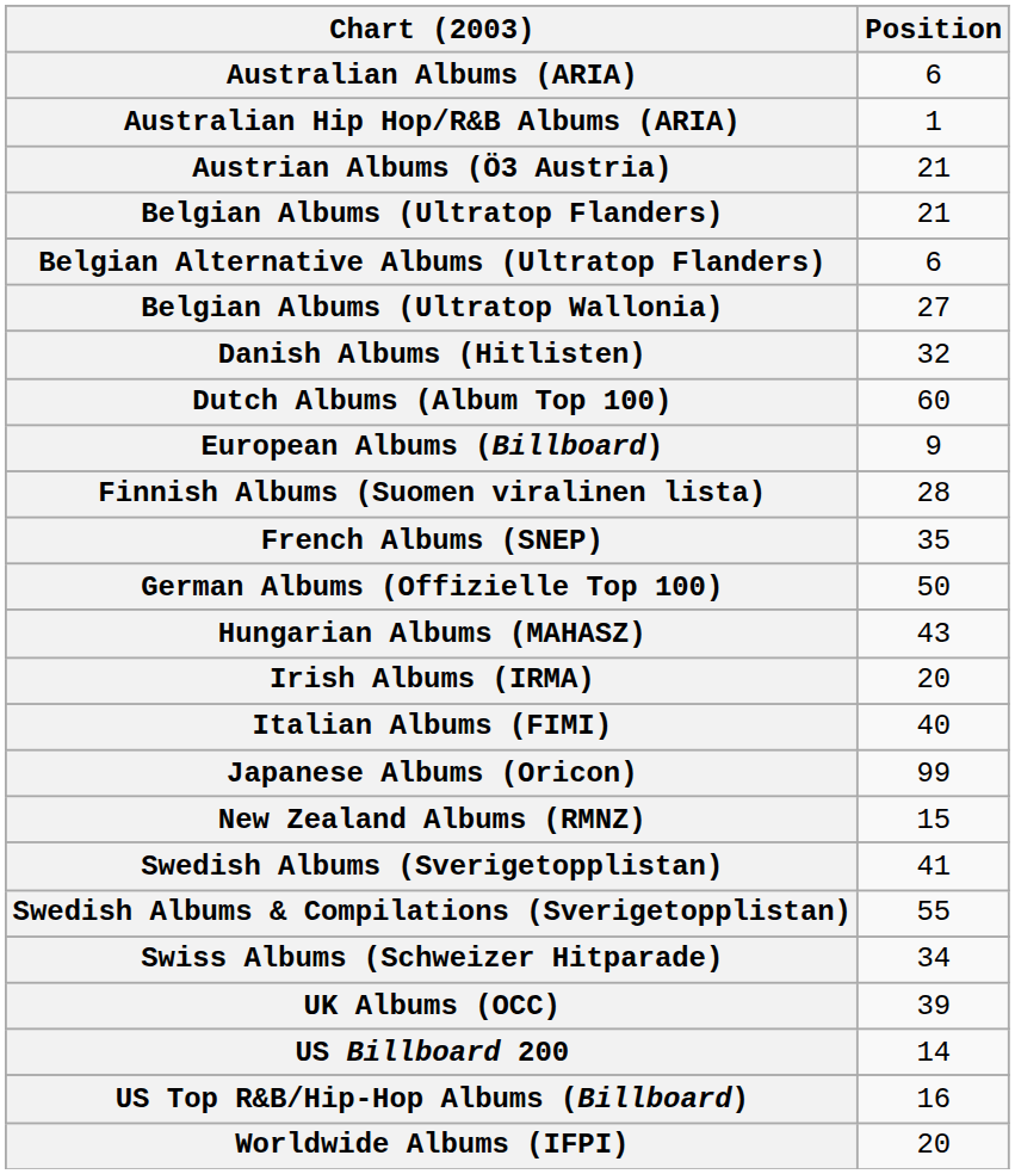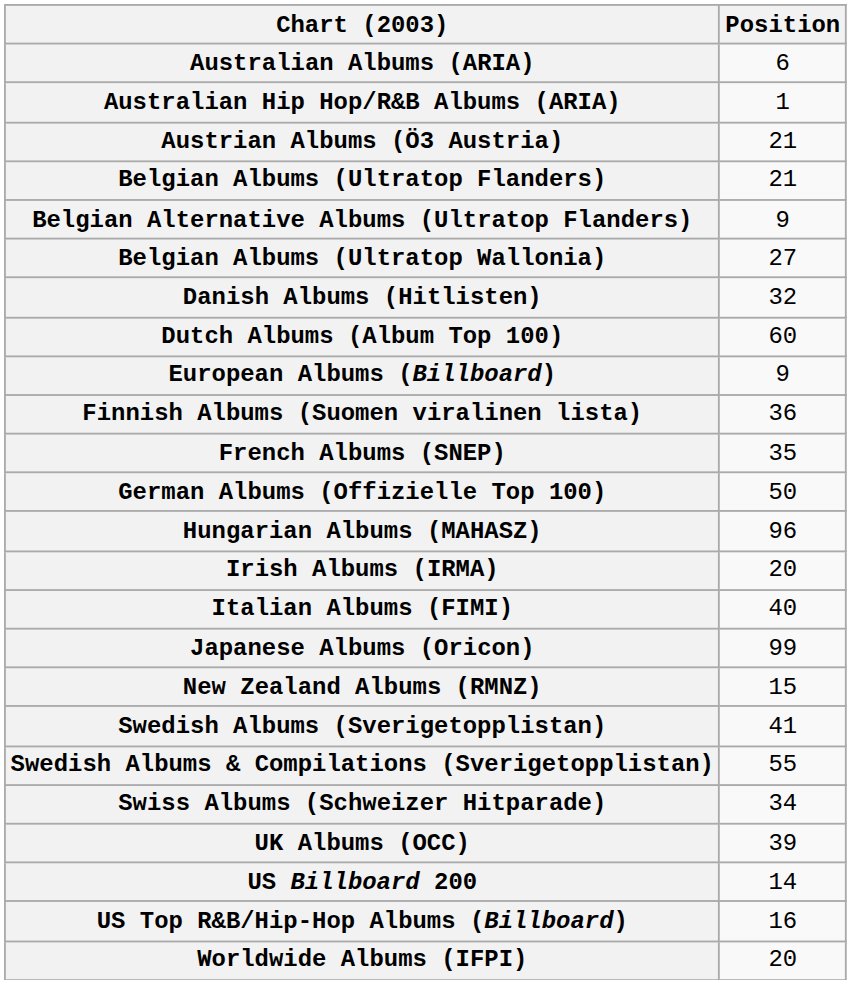Belgian Alternative Albums (Ultratop Flanders) | Position: 6 -> 9
Finnish Albums (Suomen viralinen lista) | Position: 28 -> 36
Hungarian Albums (MAHASZ) | Position: 43 -> 96
